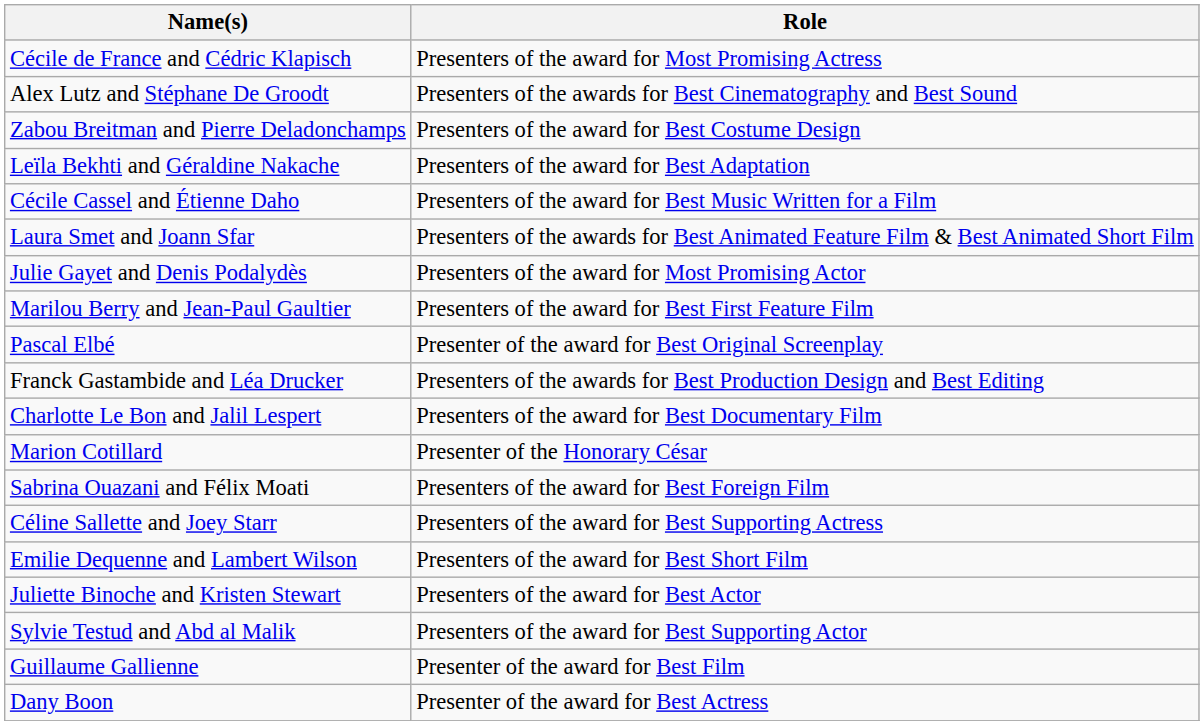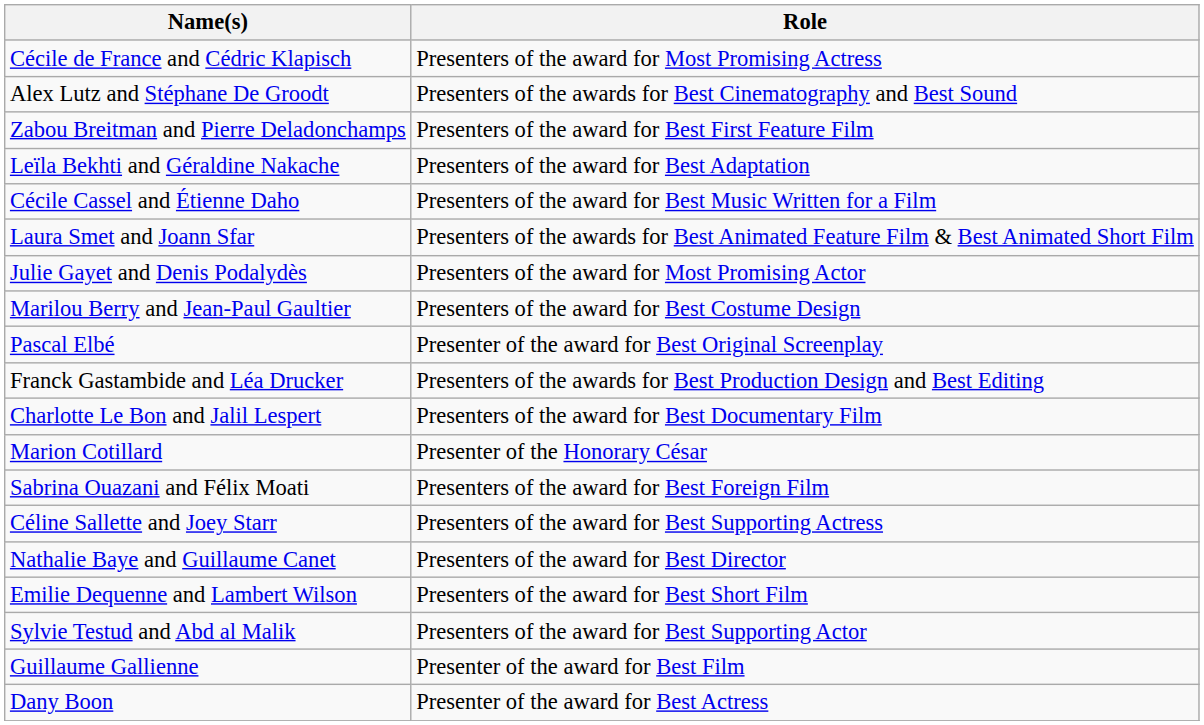Zabou Breitman and Pierre Deladonchamps | Role: Presenters of the award for Best Costume Design -> Presenters of the award for Best First Feature Film
Marilou Berry and Jean-Paul Gaultier | Role: Presenters of the award for Best First Feature Film -> Presenters of the award for Best Costume Design
+ row: Nathalie Baye and Guillaume Canet | Presenters of the award for Best Director
- row: Juliette Binoche and Kristen Stewart | Presenters of the award for Best Actor
